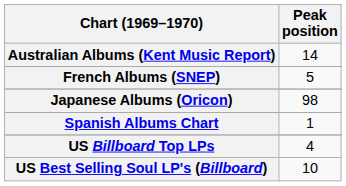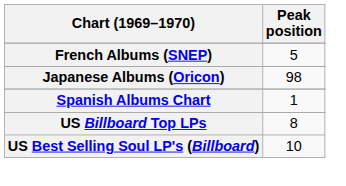- row: Australian Albums (Kent Music Report) | 14
US Billboard Top LPs | Peak position: 4 -> 8
